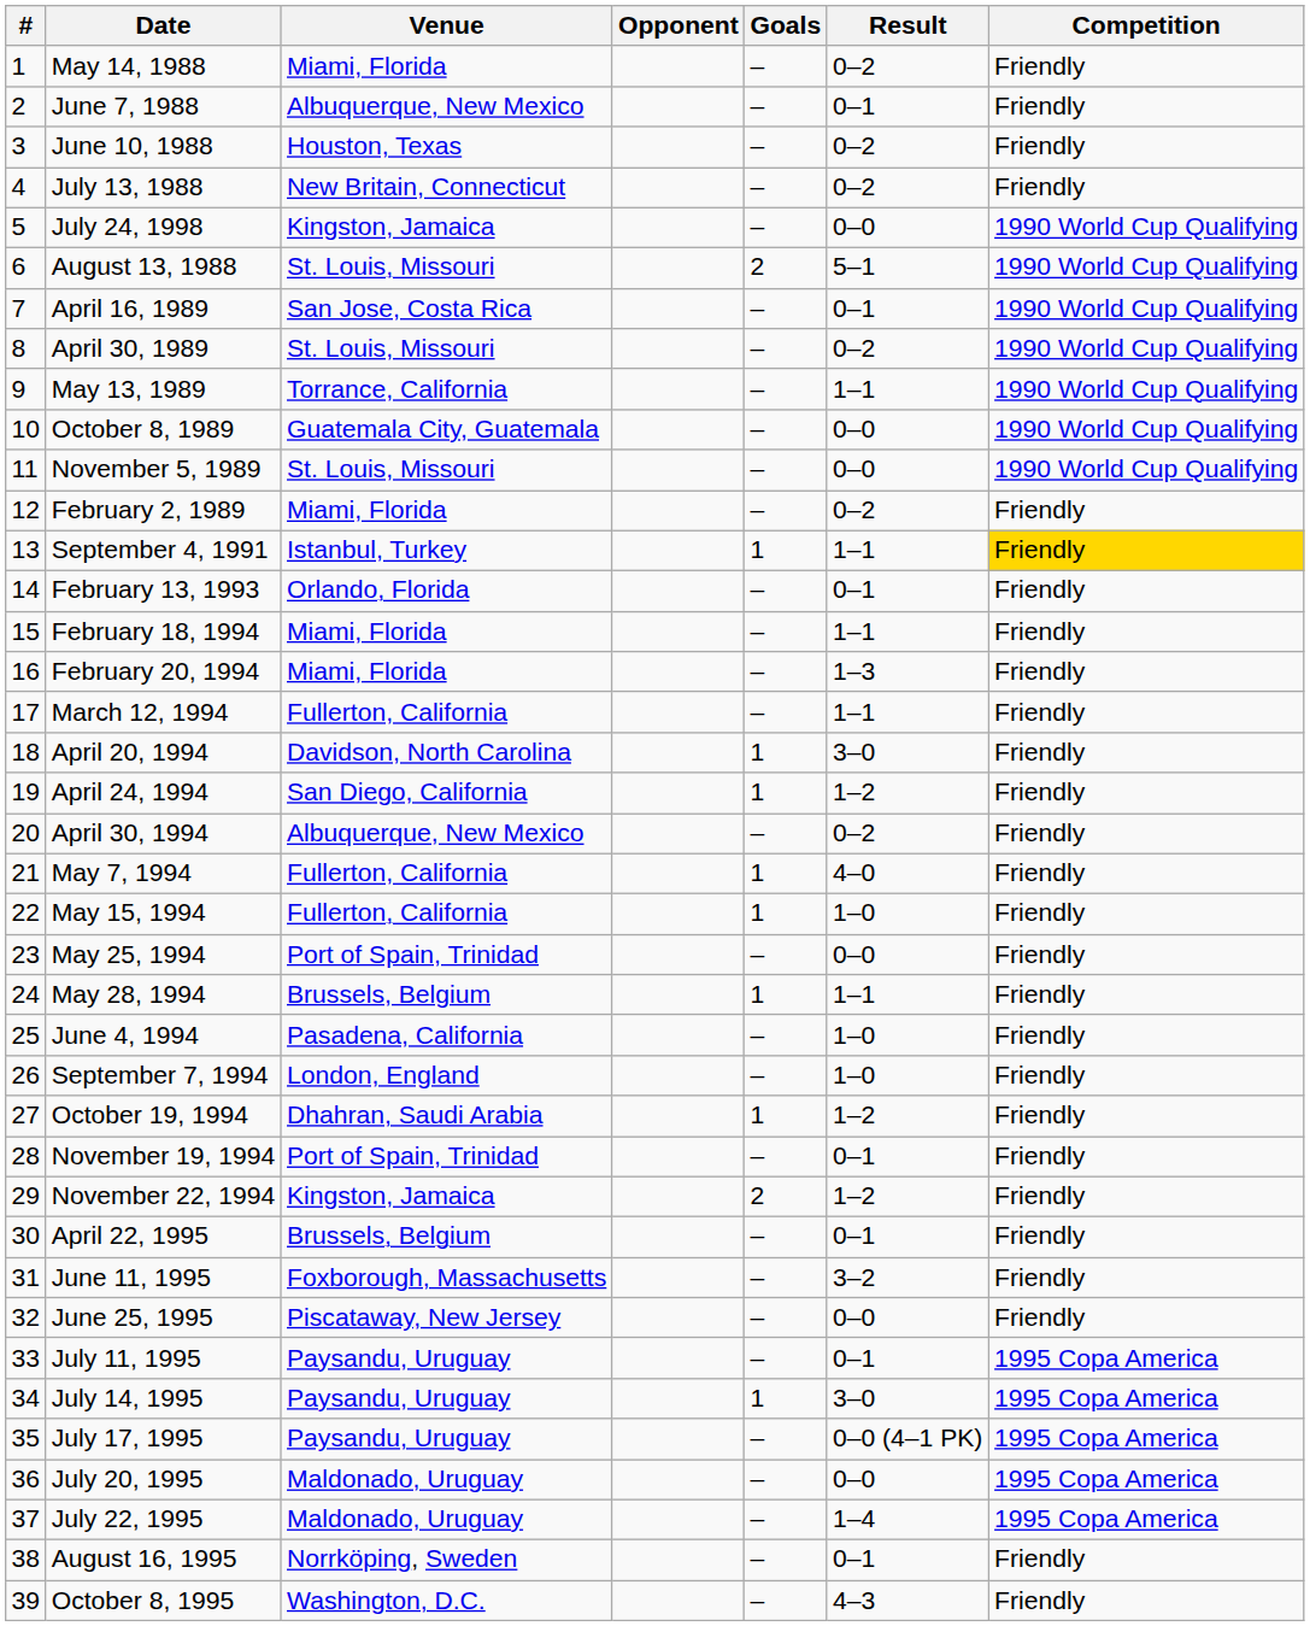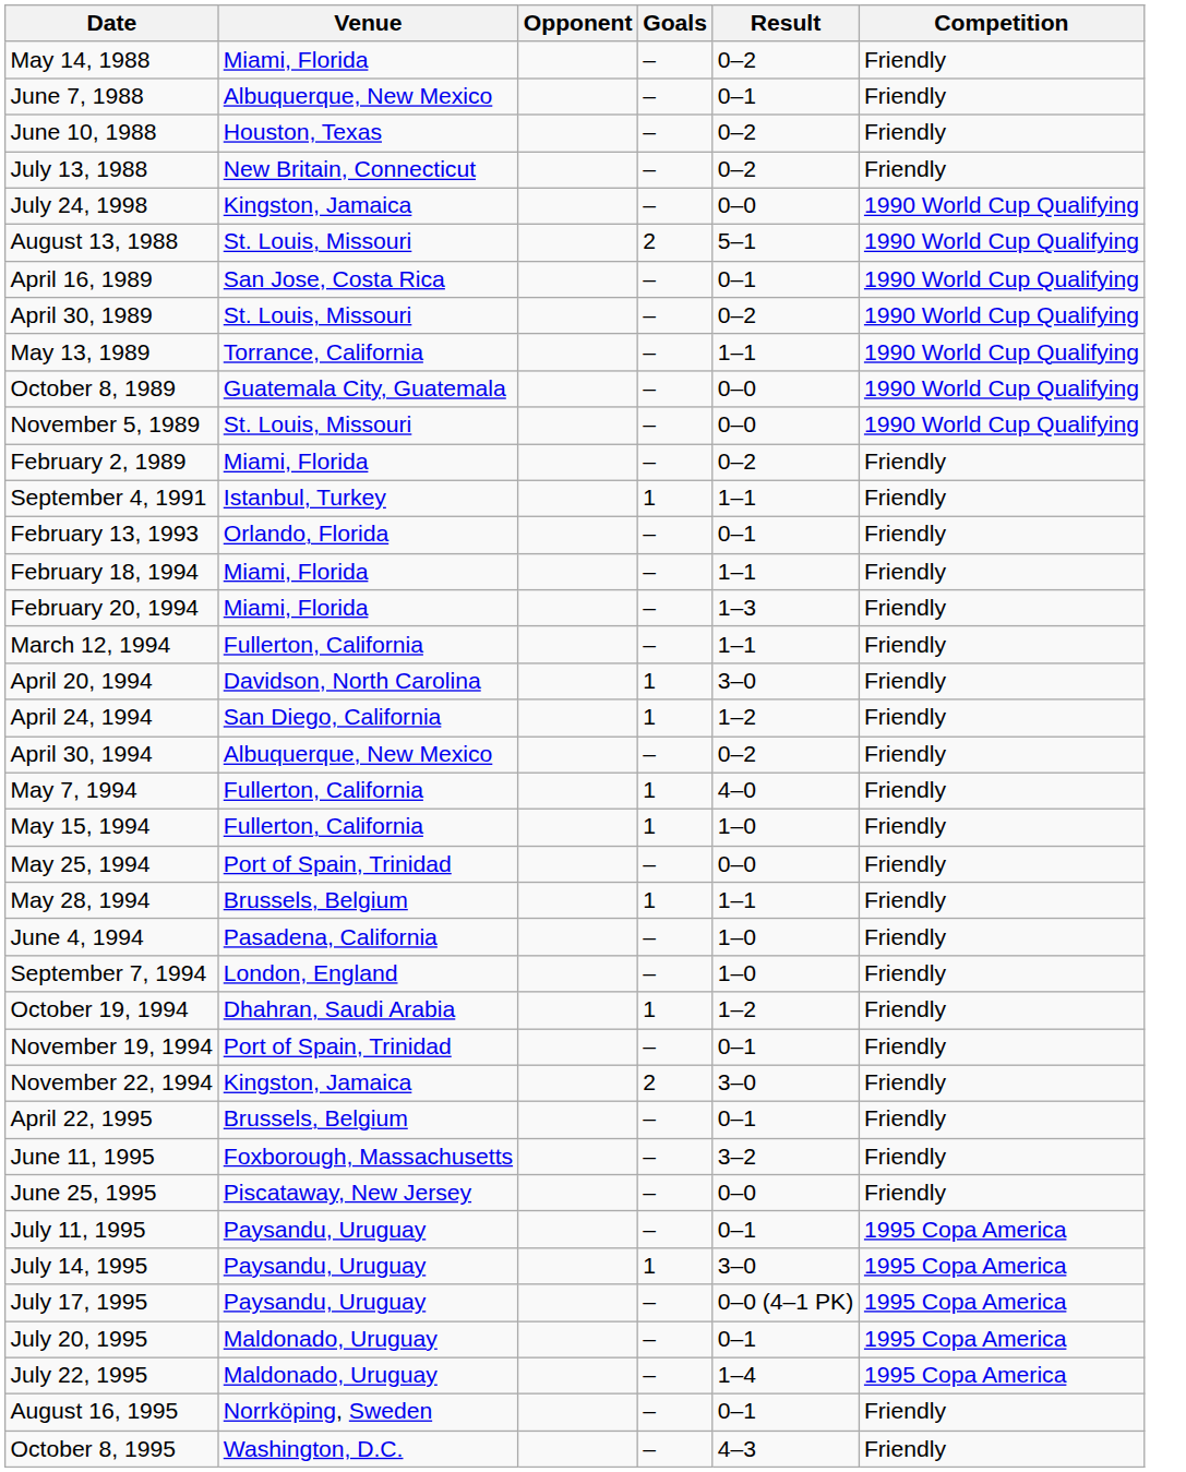- column: # | 1 | 2 | 3 | 4 | 5 | 6 | 7 | 8 | 9 | 10 | 11 | 12 | 13 | 14 | 15 | 16 | 17 | 18 | 19 | 20 | 21 | 22 | 23 | 24 | 25 | 26 | 27 | 28 | 29 | 30 | 31 | 32 | 33 | 34 | 35 | 36 | 37 | 38 | 39
September 4, 1991 | Competition: gold background -> no background
November 22, 1994 | Result: 1–2 -> 3–0
July 20, 1995 | Result: 0–0 -> 0–1
